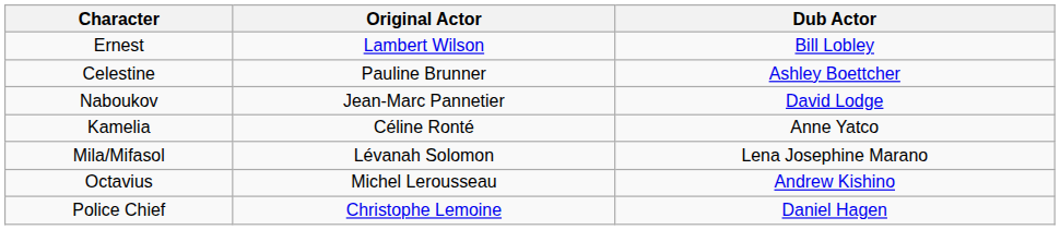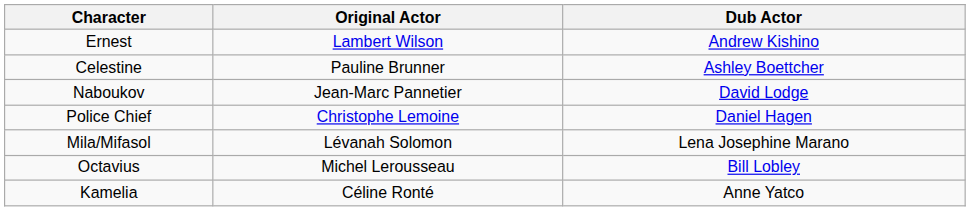Ernest | Dub Actor: Bill Lobley -> Andrew Kishino
rows swapped: Kamelia <-> Police Chief
Octavius | Dub Actor: Andrew Kishino -> Bill Lobley
